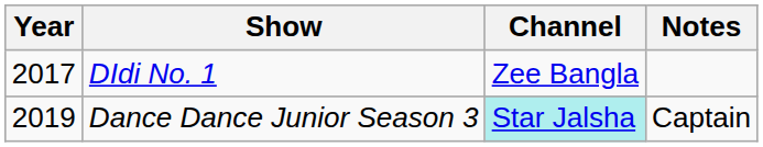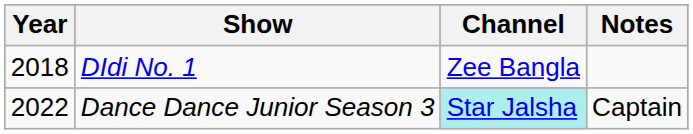DIdi No. 1 | Year: 2017 -> 2018
Dance Dance Junior Season 3 | Year: 2019 -> 2022
